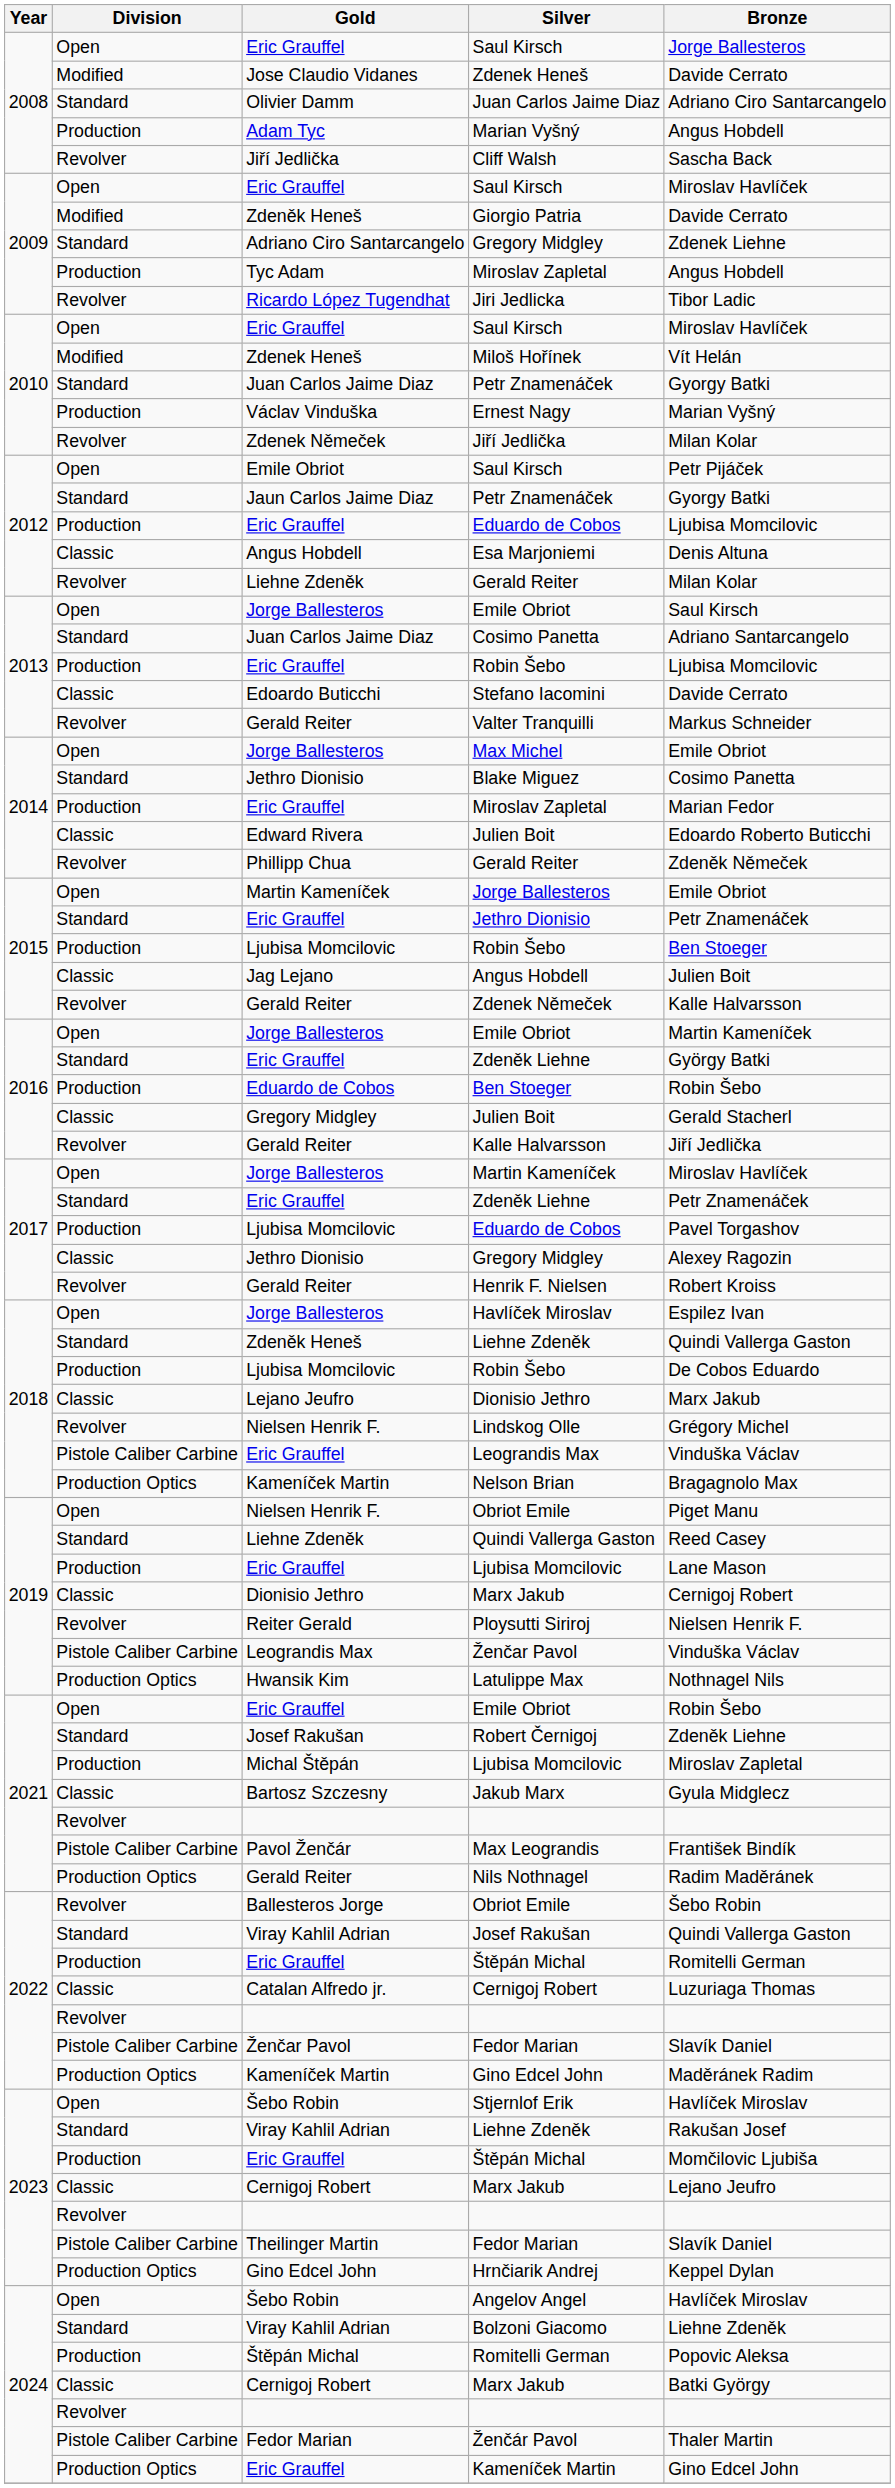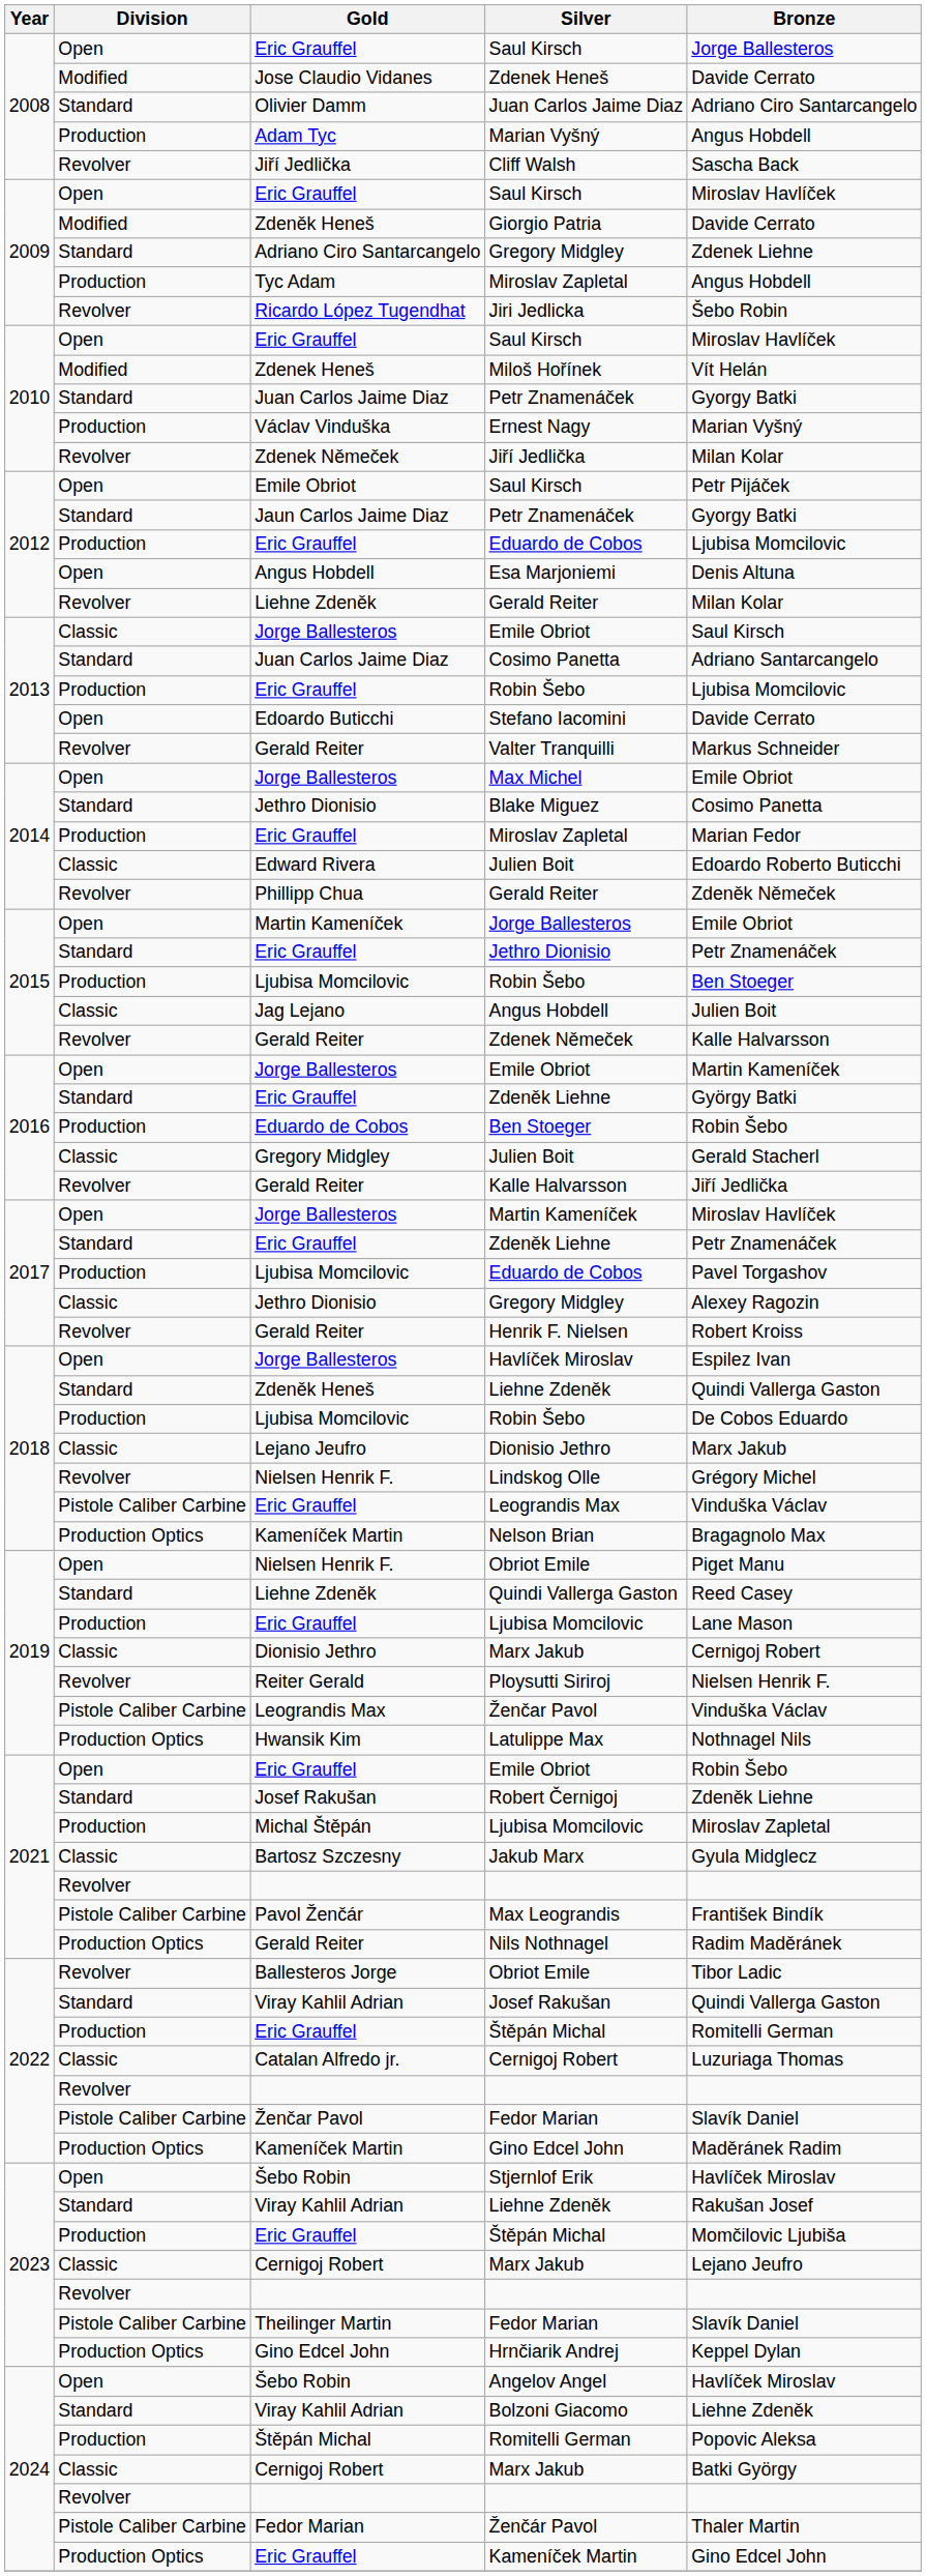Jiri Jedlicka | Bronze: Tibor Ladic -> Šebo Robin
Esa Marjoniemi | Division: Classic -> Open
2013 / Emile Obriot | Division: Open -> Classic
Stefano Iacomini | Division: Classic -> Open
2022 / Obriot Emile | Bronze: Šebo Robin -> Tibor Ladic
